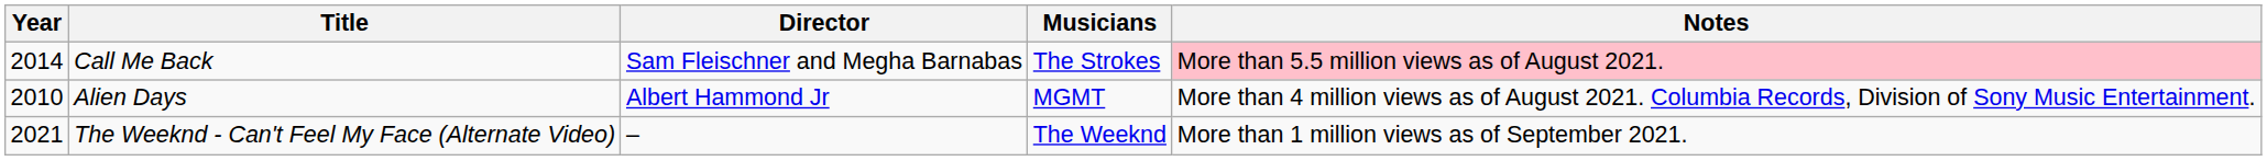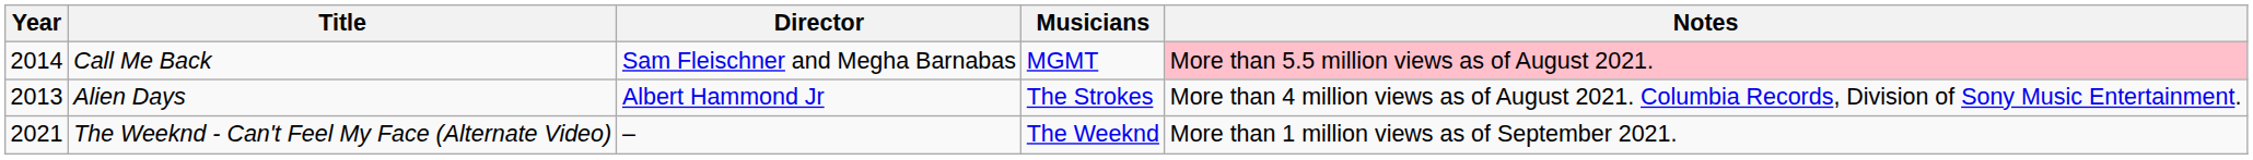Call Me Back | Musicians: The Strokes -> MGMT
Alien Days | Year: 2010 -> 2013
Alien Days | Musicians: MGMT -> The Strokes
